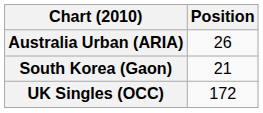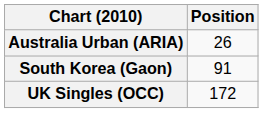South Korea (Gaon) | Position: 21 -> 91
